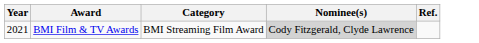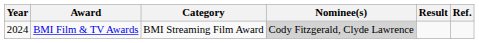+ column: Result
BMI Film & TV Awards | Year: 2021 -> 2024
